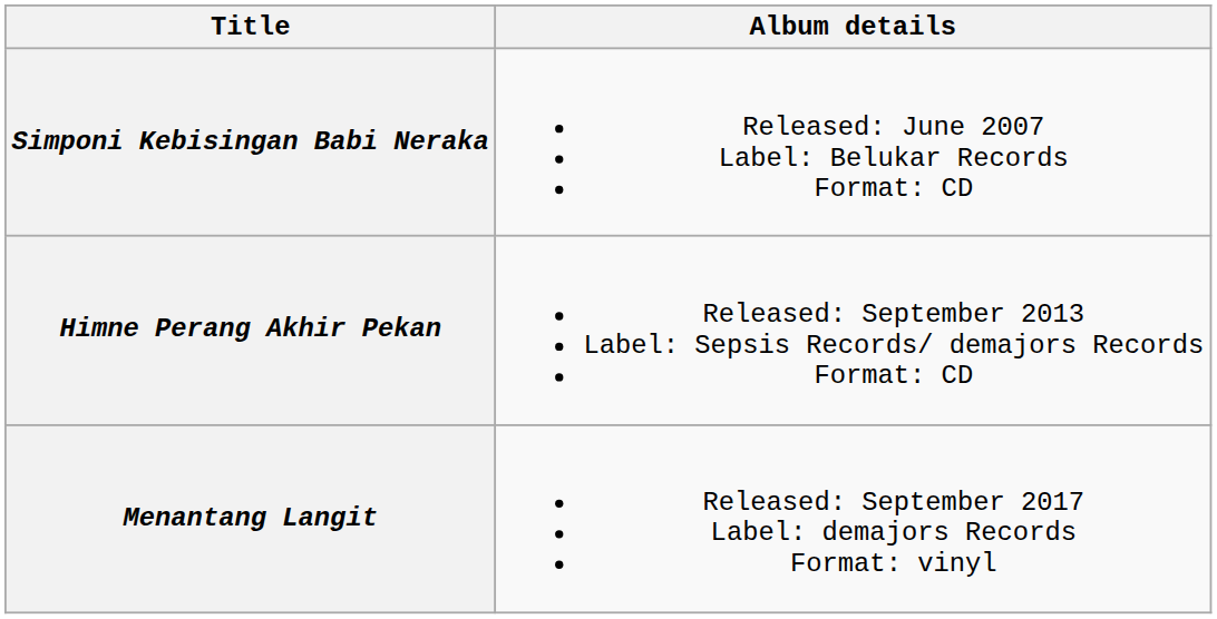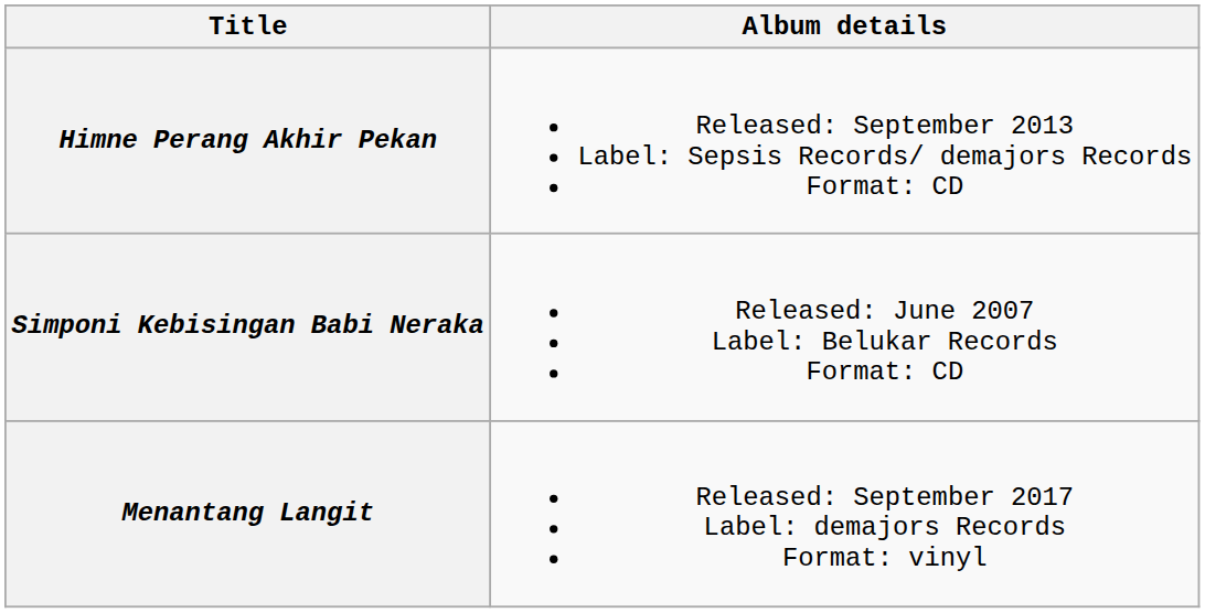rows swapped: Simponi Kebisingan Babi Neraka <-> Himne Perang Akhir Pekan
